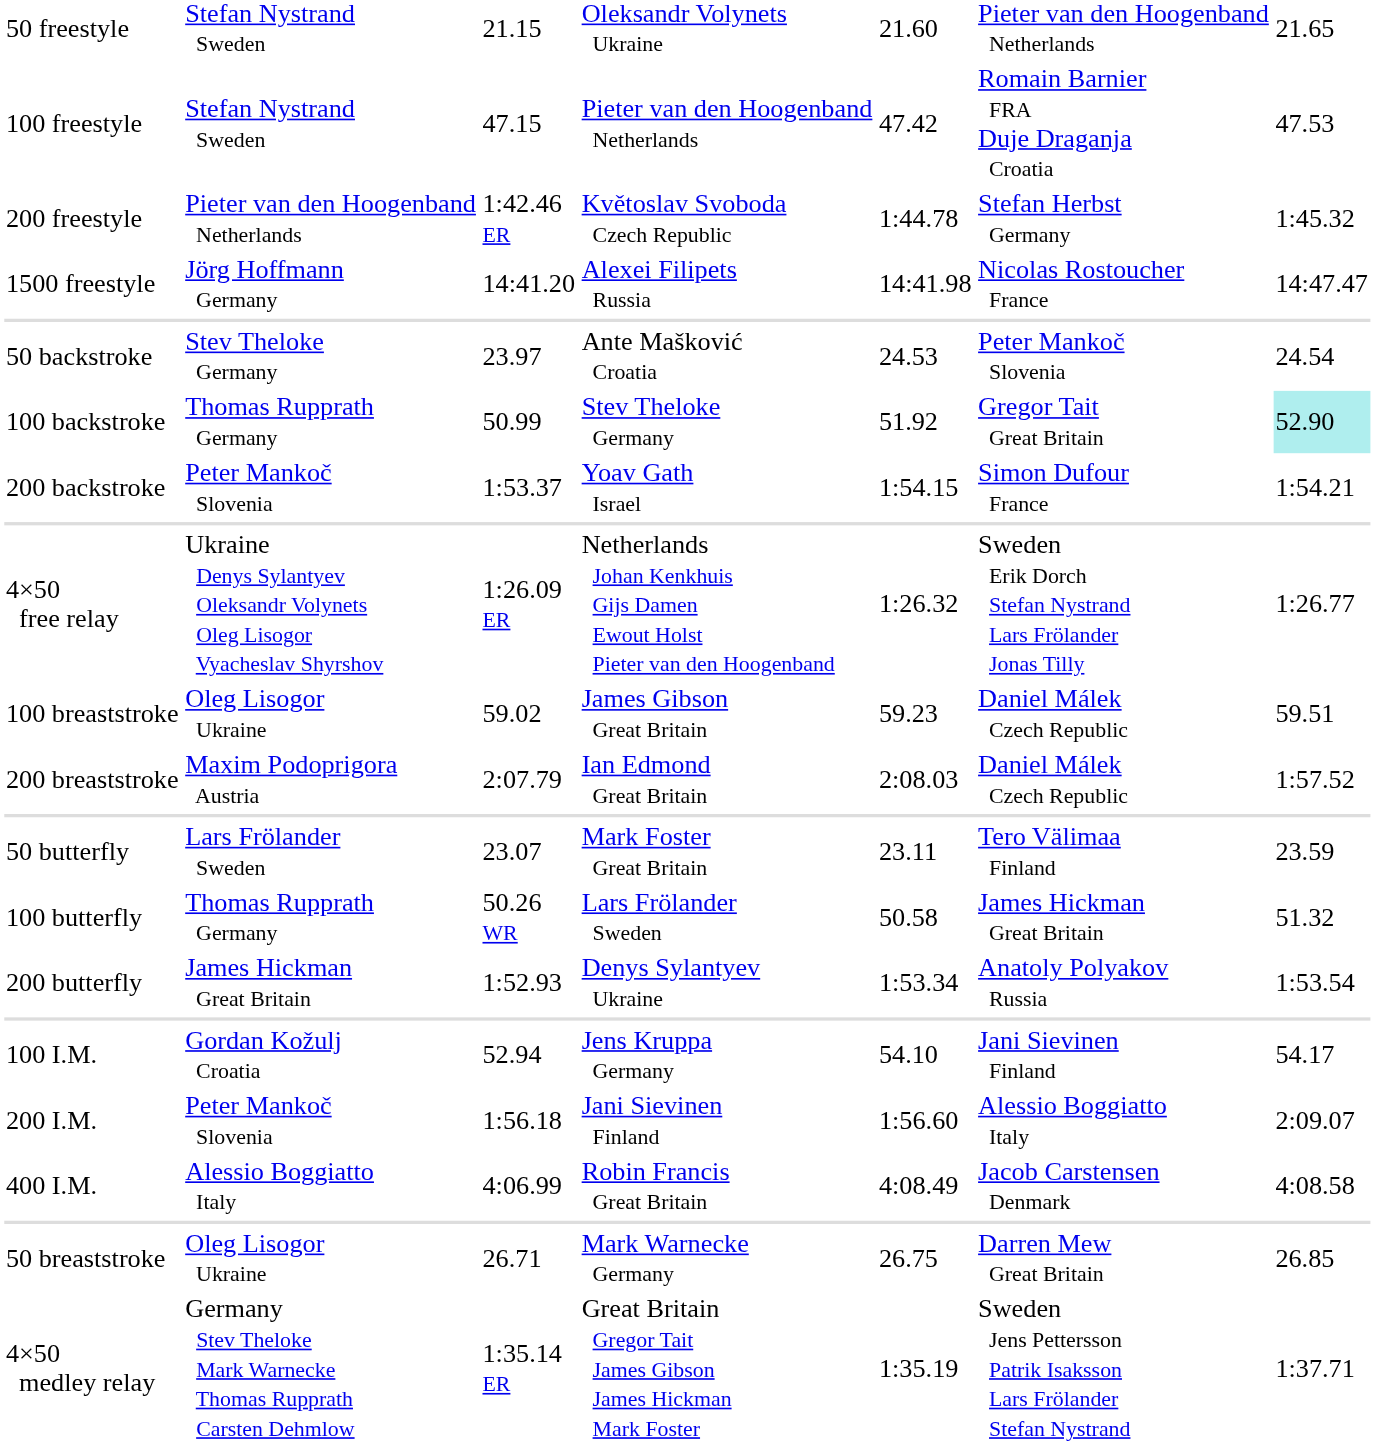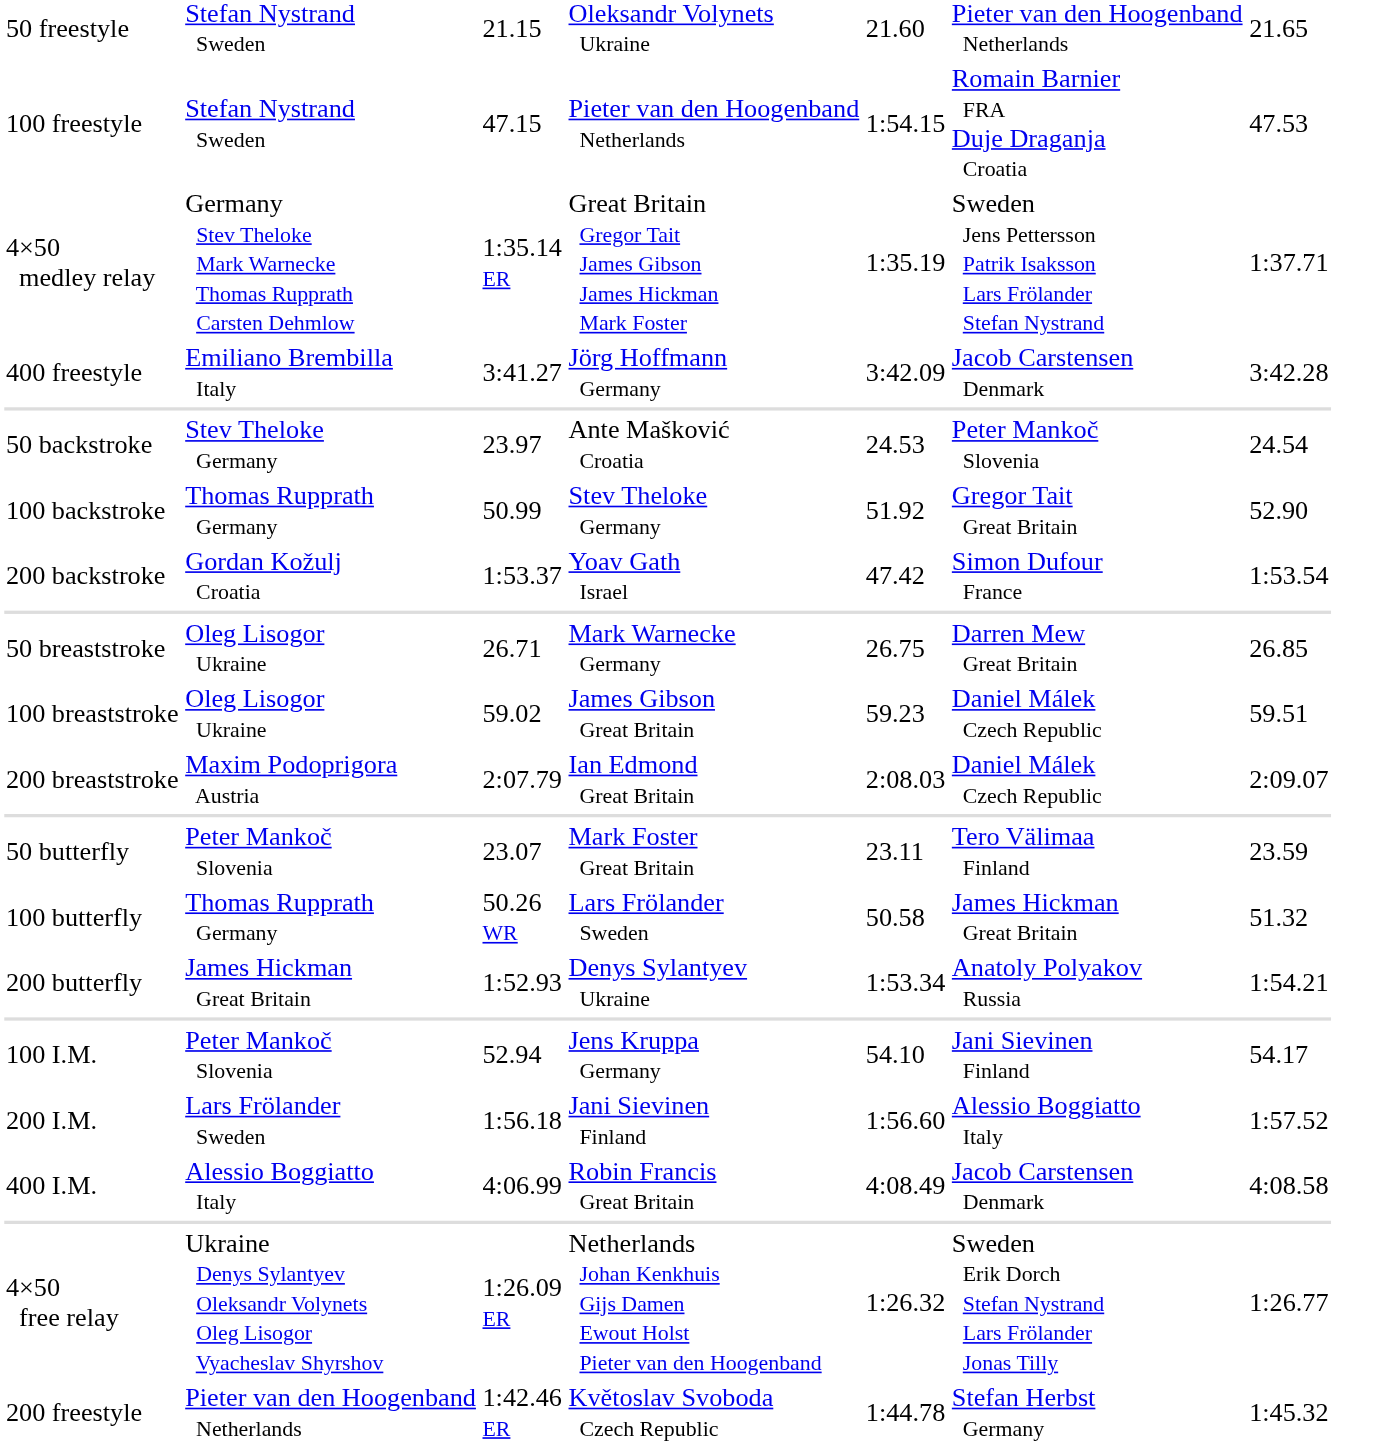100 freestyle | column 5: 47.42 -> 1:54.15
rows swapped: 200 freestyle <-> 4×50 medley relay
+ row: 400 freestyle | Emiliano Brembilla Italy | 3:41.27 | Jörg Hoffmann Germany | 3:42.09 | Jacob Carstensen Denmark | 3:42.28
- row: 1500 freestyle | Jörg Hoffmann Germany | 14:41.20 | Alexei Filipets Russia | 14:41.98 | Nicolas Rostoucher France | 14:47.47
100 backstroke | column 7: paleturquoise background -> no background
200 backstroke | column 2: Peter Mankoč Slovenia -> Gordan Kožulj Croatia
200 backstroke | column 5: 1:54.15 -> 47.42
200 backstroke | column 7: 1:54.21 -> 1:53.54
rows swapped: 50 breaststroke <-> 4×50 free relay
200 breaststroke | column 7: 1:57.52 -> 2:09.07
50 butterfly | column 2: Lars Frölander Sweden -> Peter Mankoč Slovenia
200 butterfly | column 7: 1:53.54 -> 1:54.21
100 I.M. | column 2: Gordan Kožulj Croatia -> Peter Mankoč Slovenia
200 I.M. | column 2: Peter Mankoč Slovenia -> Lars Frölander Sweden
200 I.M. | column 7: 2:09.07 -> 1:57.52
